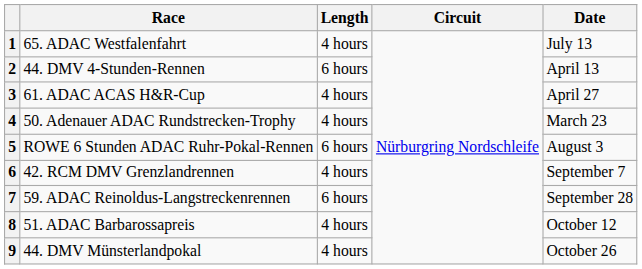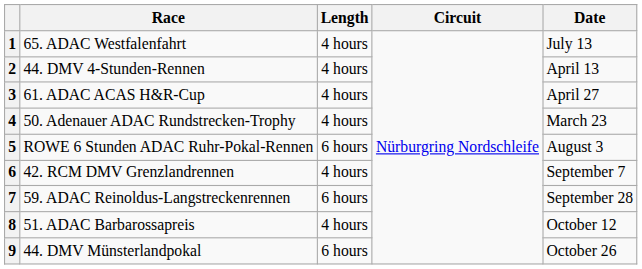2 | Length: 6 hours -> 4 hours
9 | Length: 4 hours -> 6 hours
